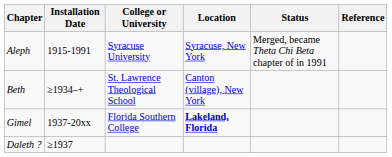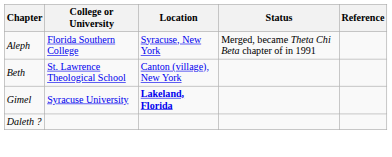- column: Installation Date | 1915-1991 | ≥1934–+ | 1937-20xx | ≥1937
Aleph | College or University: Syracuse University -> Florida Southern College
Gimel | College or University: Florida Southern College -> Syracuse University
